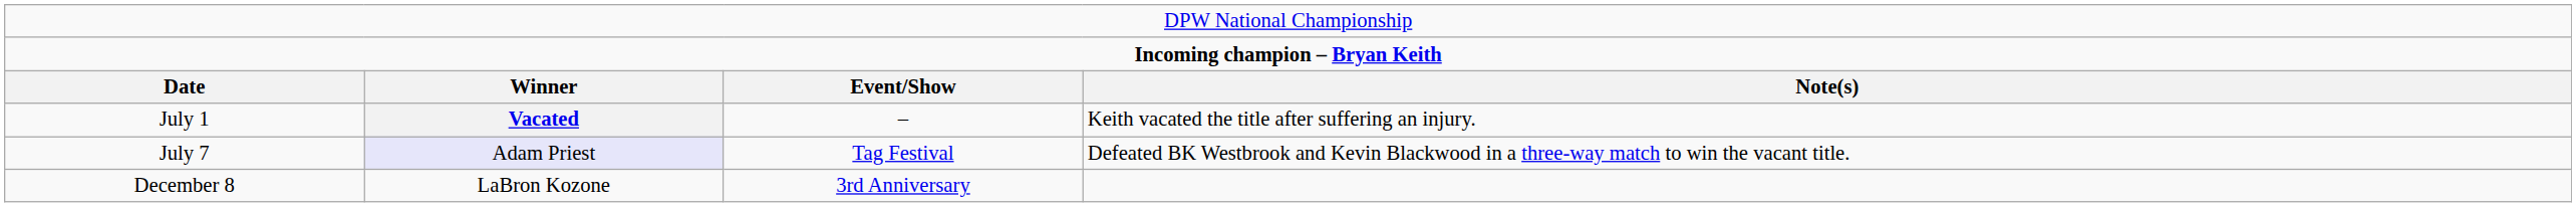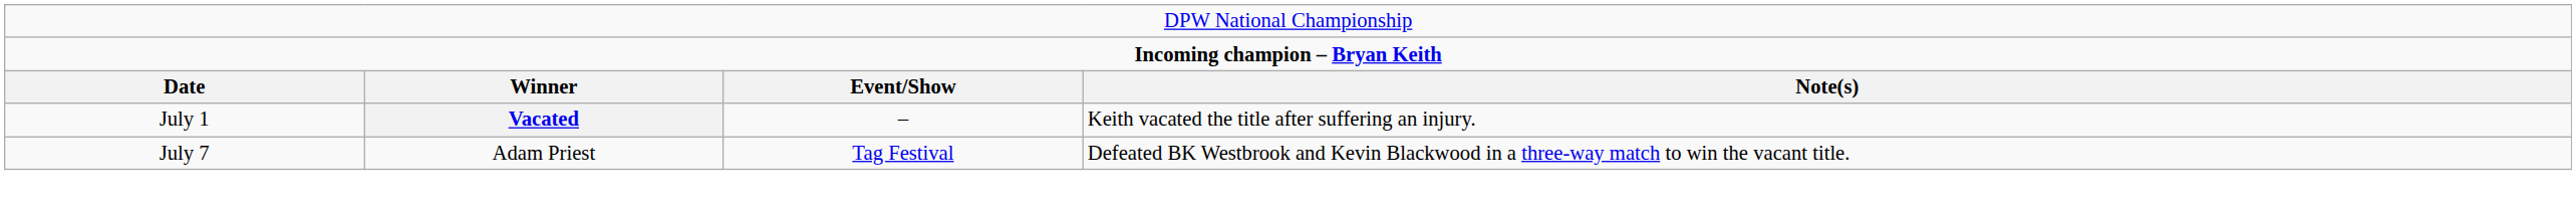July 7 | column 2: lavender background -> no background
- row: December 8 | LaBron Kozone | 3rd Anniversary
